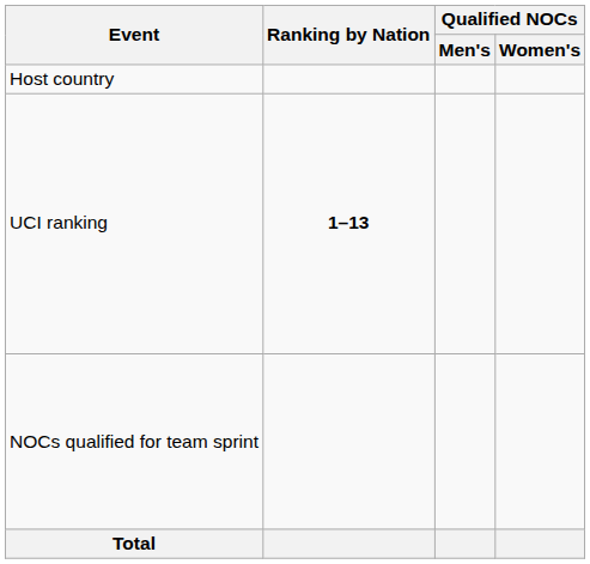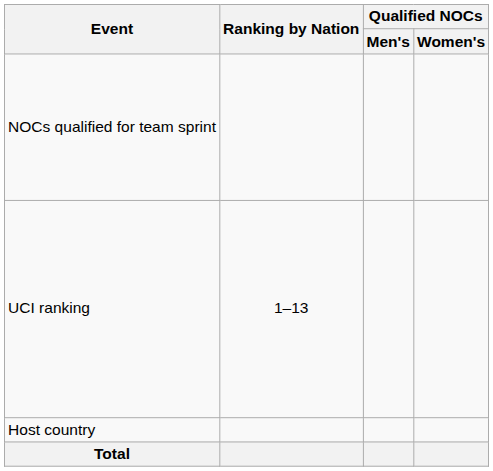rows swapped: NOCs qualified for team sprint <-> Host country
UCI ranking | Ranking by Nation: bold -> normal
